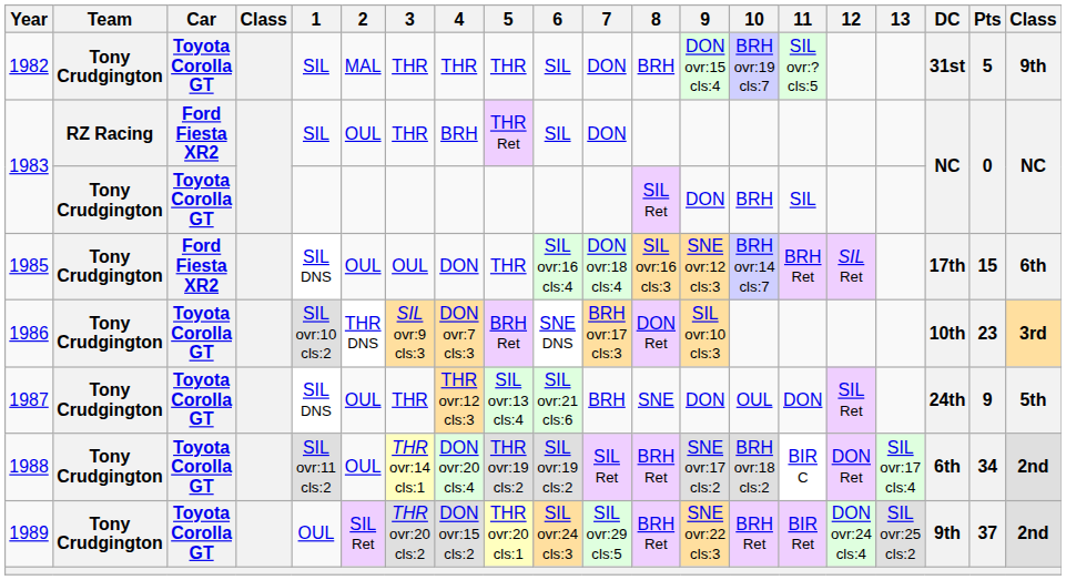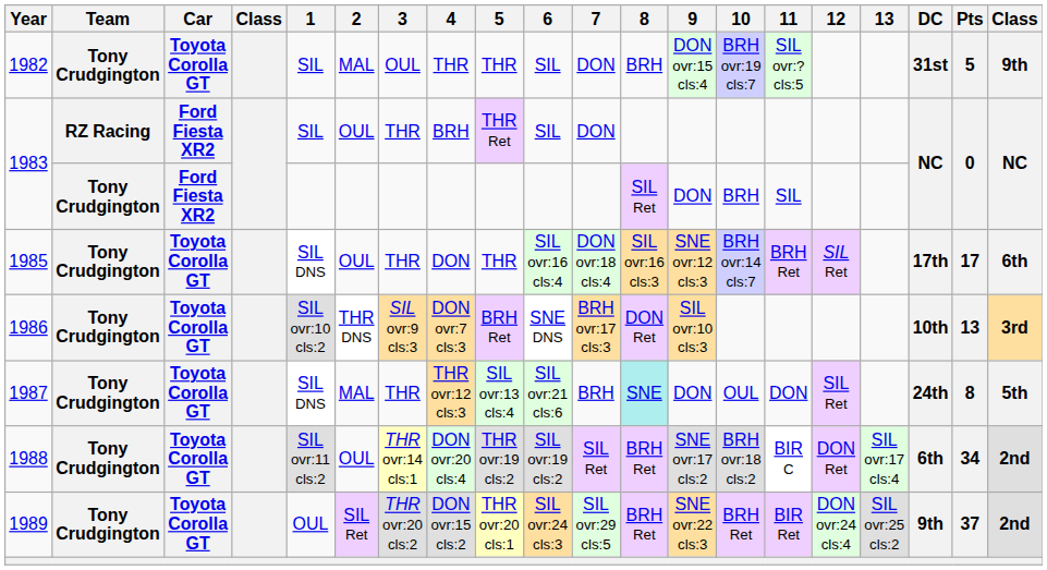1982 | 3: THR -> OUL
1983 / Tony Crudgington | Car: Toyota Corolla GT -> Ford Fiesta XR2
1985 | Car: Ford Fiesta XR2 -> Toyota Corolla GT
1985 | 3: OUL -> THR
1985 | Pts: 15 -> 17
1986 | Pts: 23 -> 13
1987 | 2: OUL -> MAL
1987 | 8: no background -> paleturquoise background
1987 | Pts: 9 -> 8
